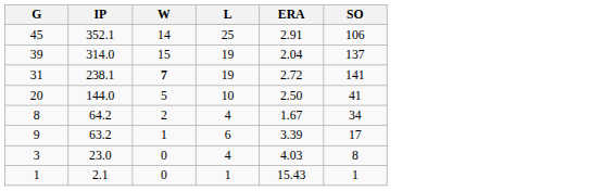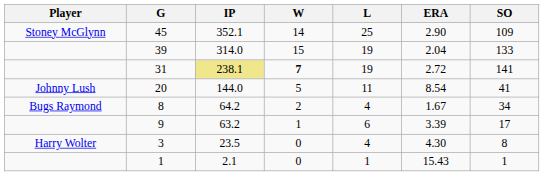+ column: Player | Stoney McGlynn | Johnny Lush | Bugs Raymond | Harry Wolter
45 | ERA: 2.91 -> 2.90
45 | SO: 106 -> 109
39 | SO: 137 -> 133
31 | IP: no background -> khaki background
20 | L: 10 -> 11
20 | ERA: 2.50 -> 8.54
3 | IP: 23.0 -> 23.5
3 | ERA: 4.03 -> 4.30
